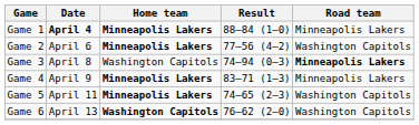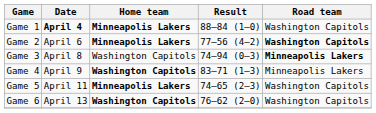Game 1 | Road team: Minneapolis Lakers -> Washington Capitols
Game 2 | Road team: normal -> bold
Game 4 | Home team: Minneapolis Lakers -> Washington Capitols
